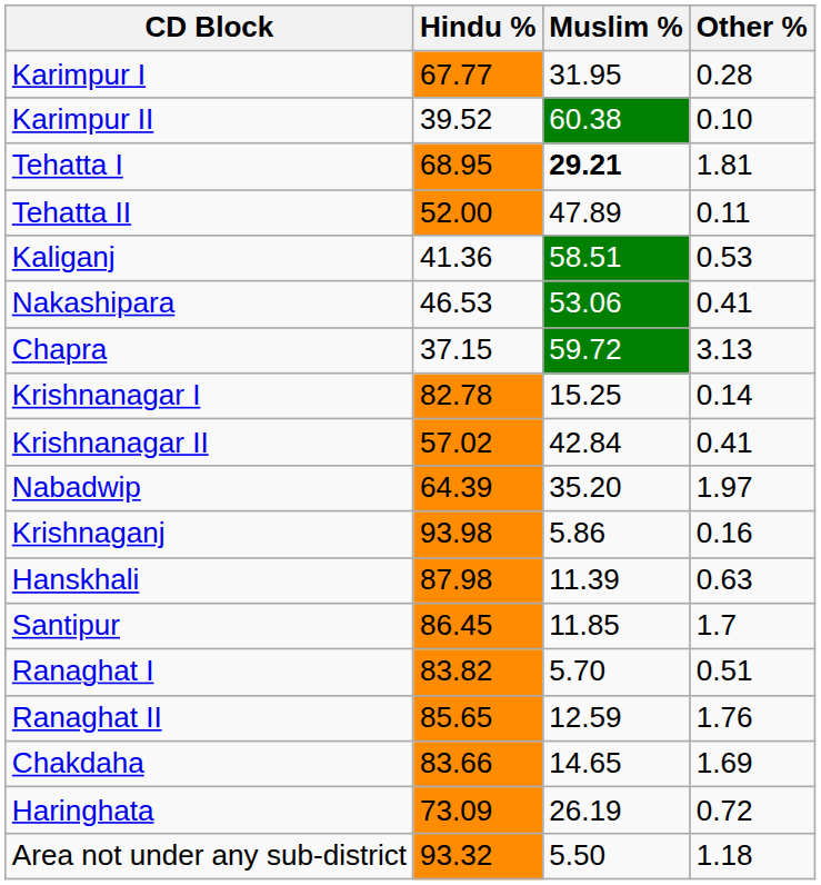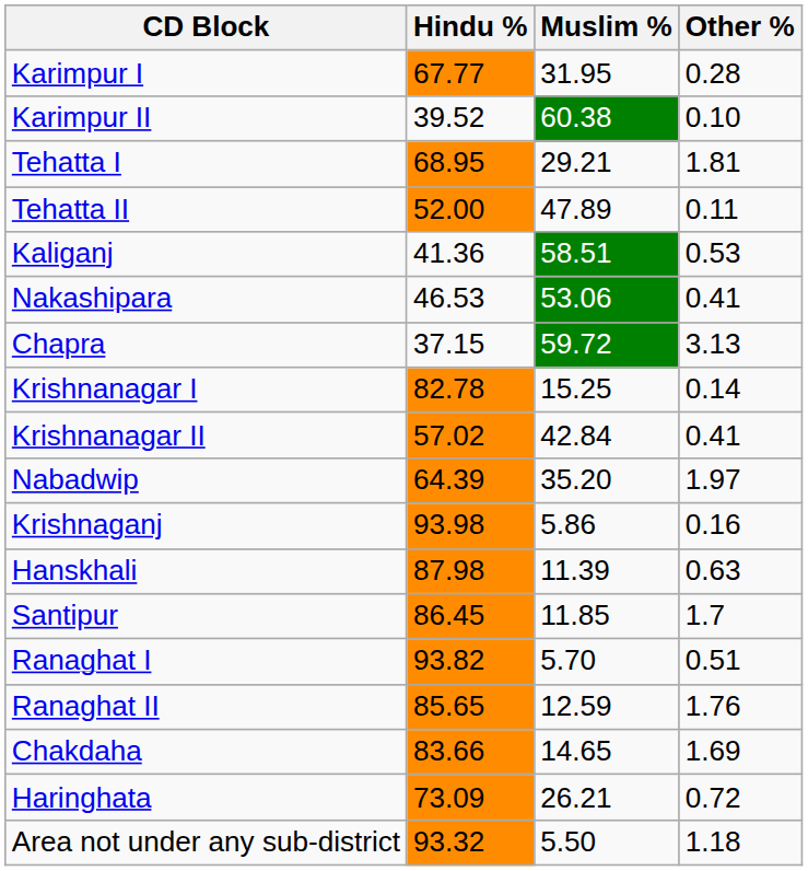Tehatta I | Muslim %: bold -> normal
Ranaghat I | Hindu %: 83.82 -> 93.82
Haringhata | Muslim %: 26.19 -> 26.21
